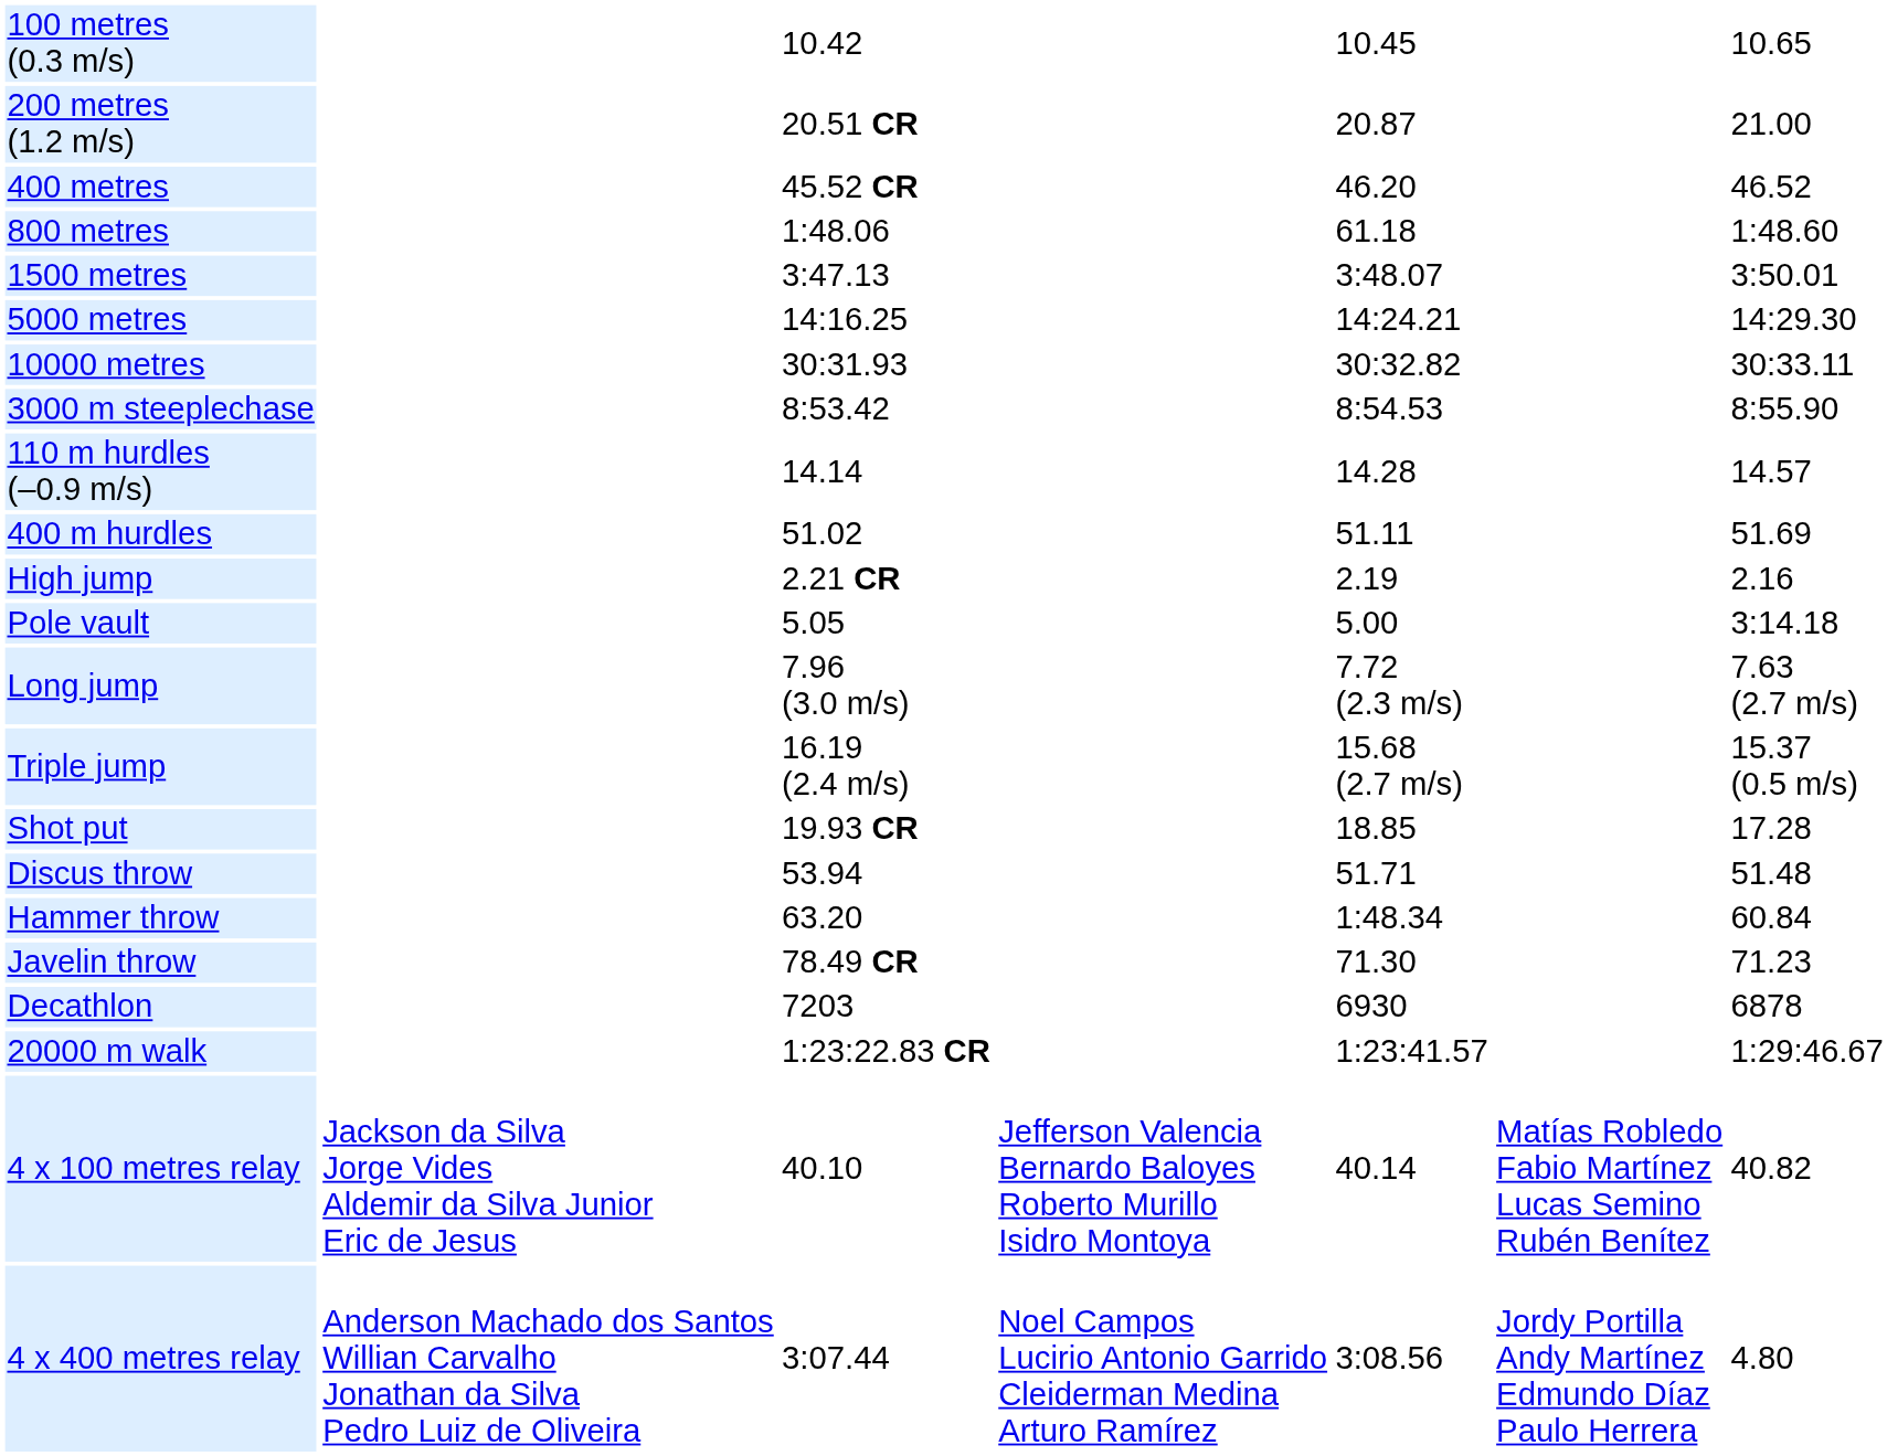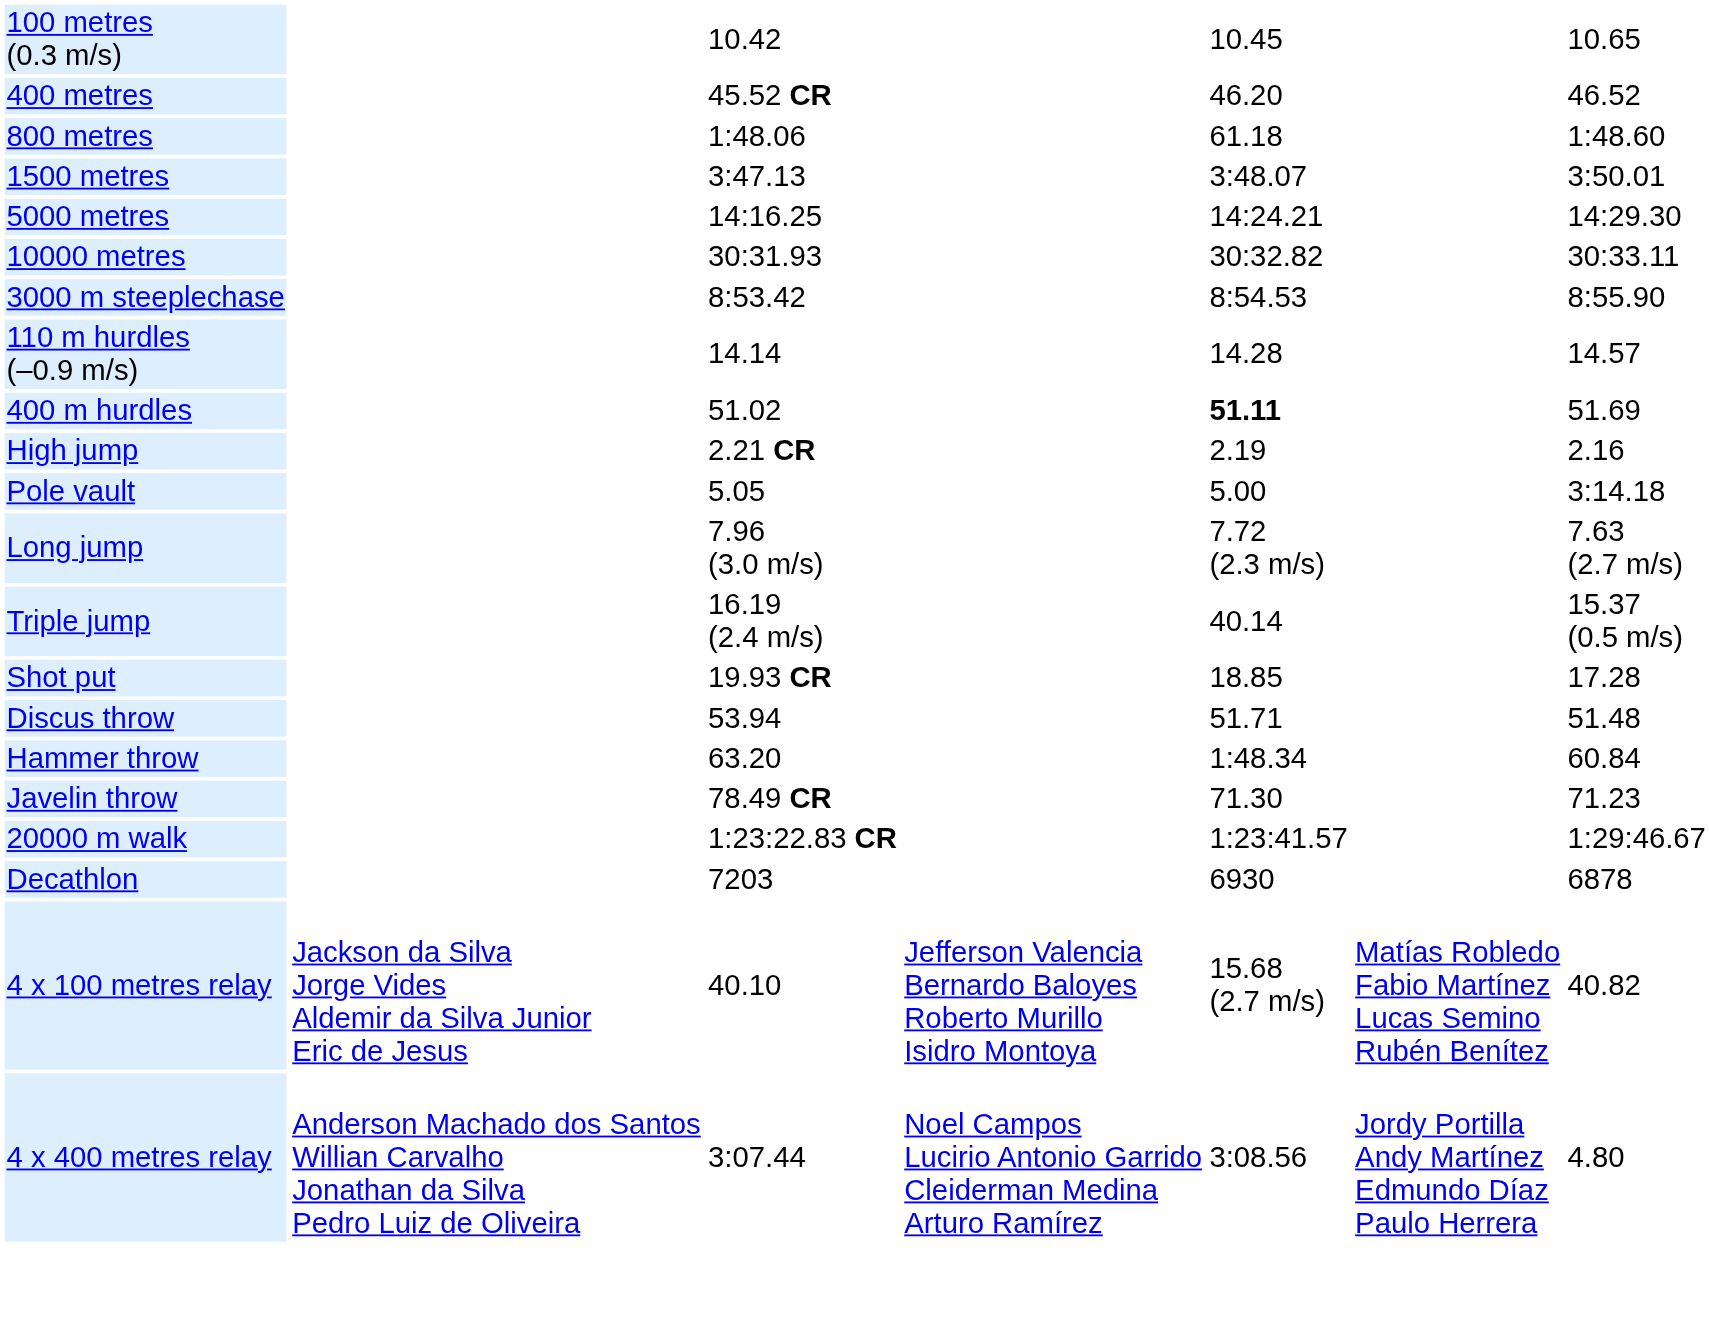- row: 200 metres (1.2 m/s) | 20.51 CR | 20.87 | 21.00
400 m hurdles | column 5: normal -> bold
Triple jump | column 5: 15.68 (2.7 m/s) -> 40.14
rows swapped: Decathlon <-> 20000 m walk
4 x 100 metres relay | column 5: 40.14 -> 15.68 (2.7 m/s)
